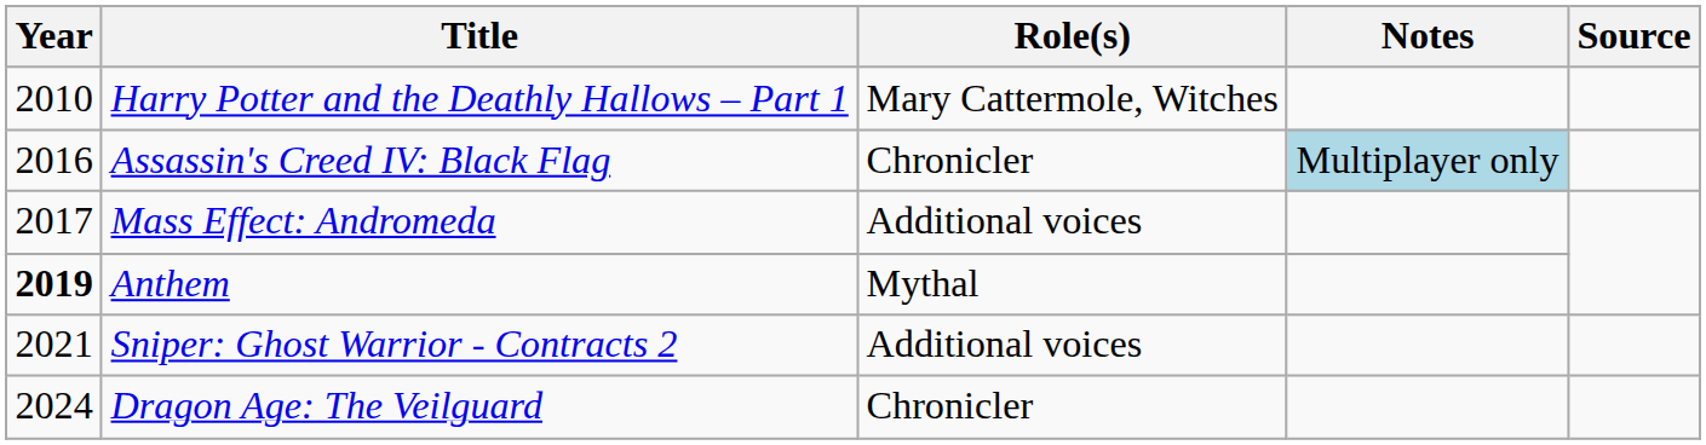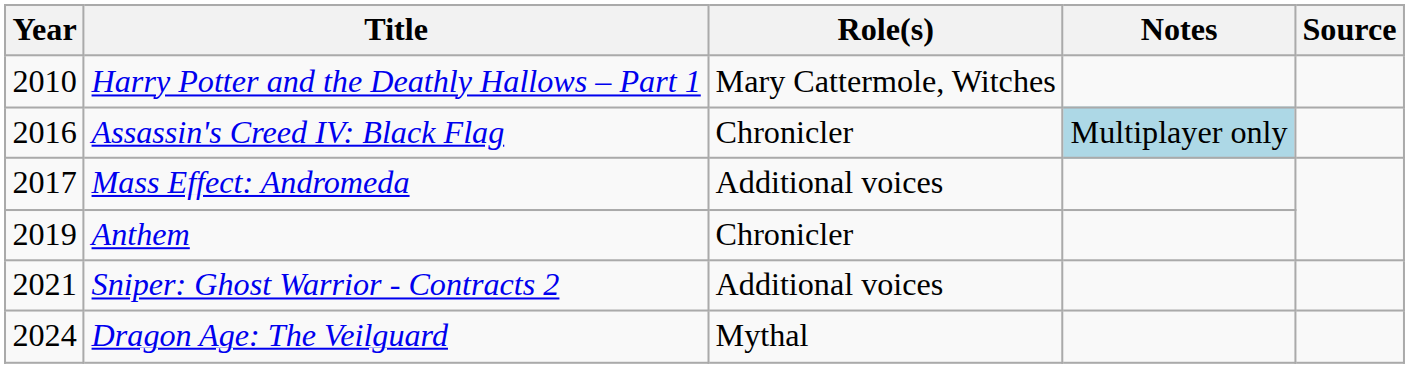Anthem | Year: bold -> normal
Anthem | Role(s): Mythal -> Chronicler
Dragon Age: The Veilguard | Role(s): Chronicler -> Mythal
